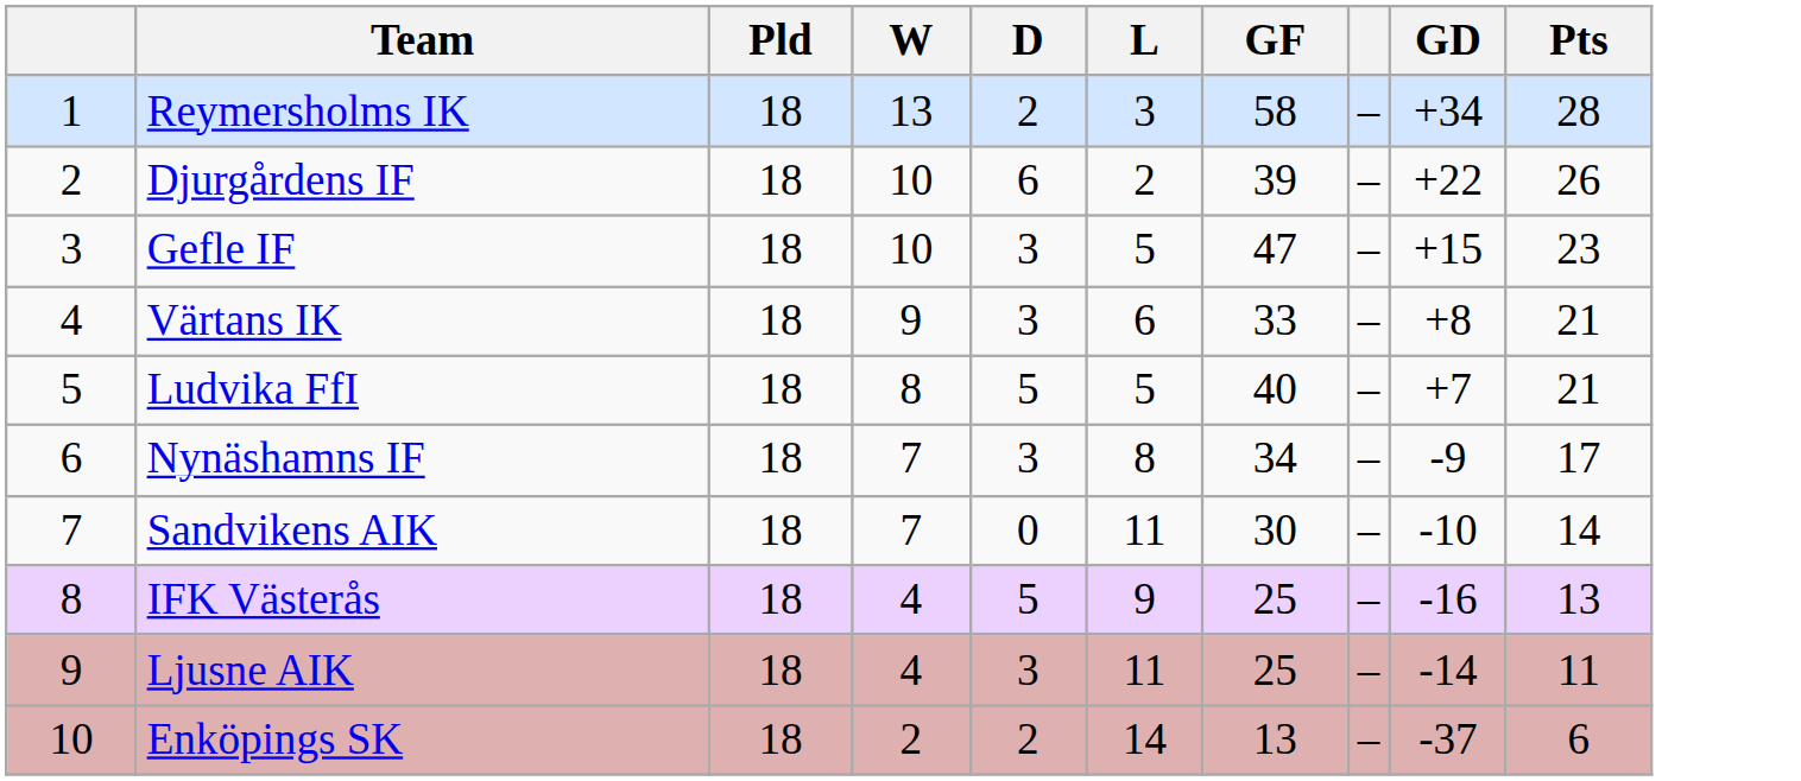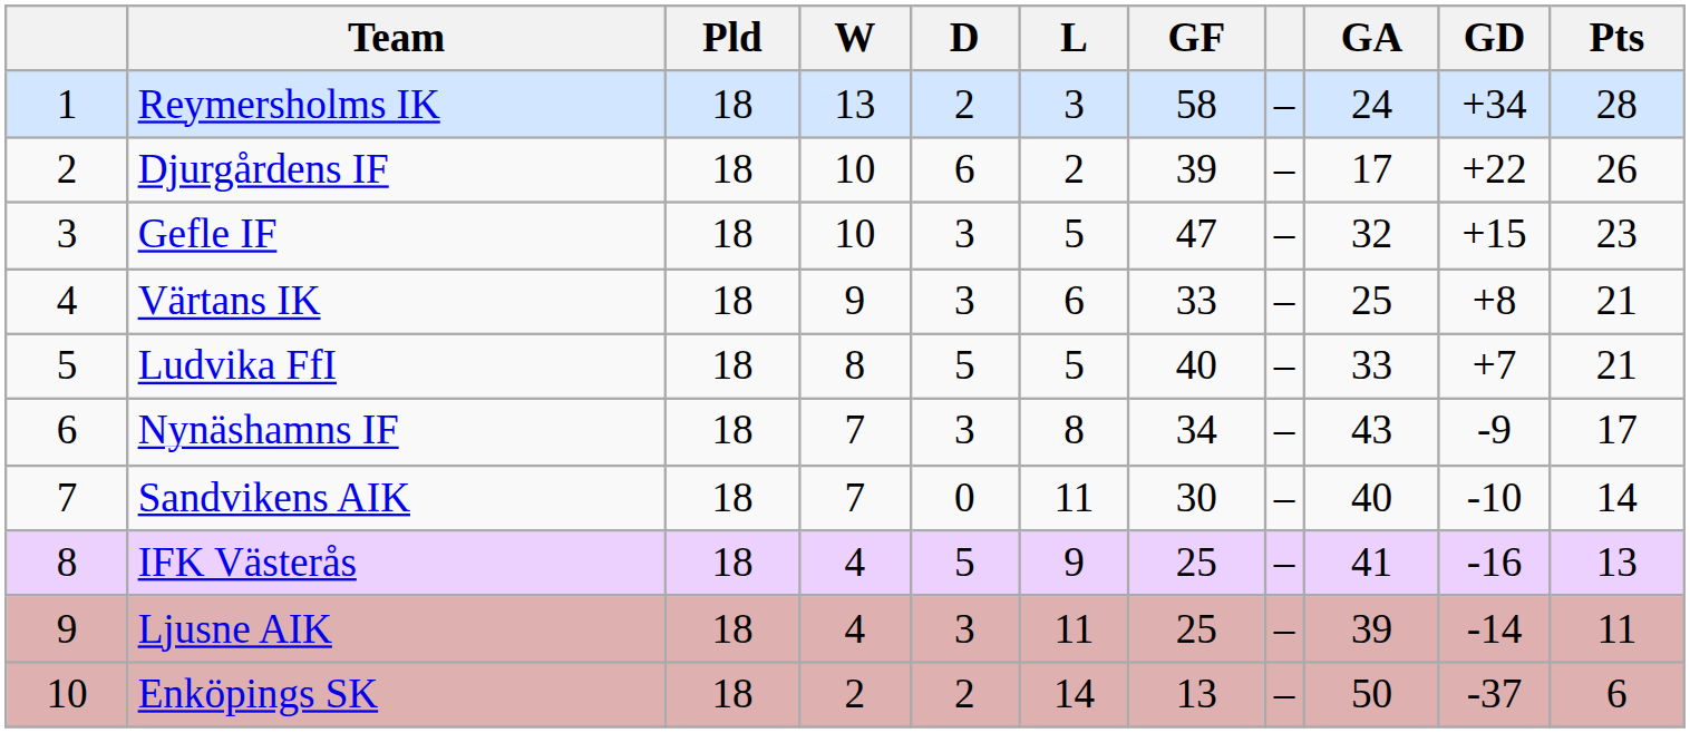+ column: GA | 24 | 17 | 32 | 25 | 33 | 43 | 40 | 41 | 39 | 50
